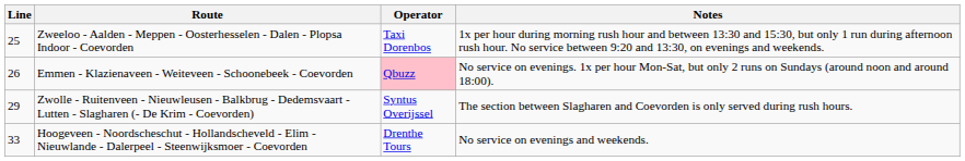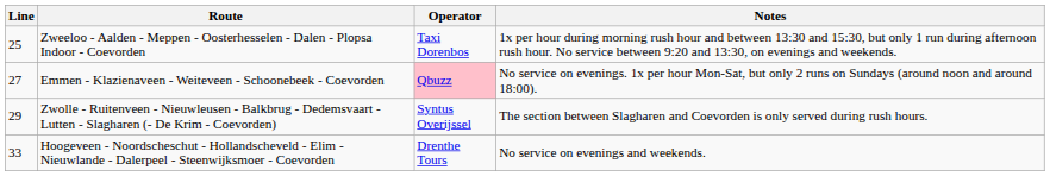Emmen - Klazienaveen - Weiteveen - Schoonebeek - Coevorden | Line: 26 -> 27
